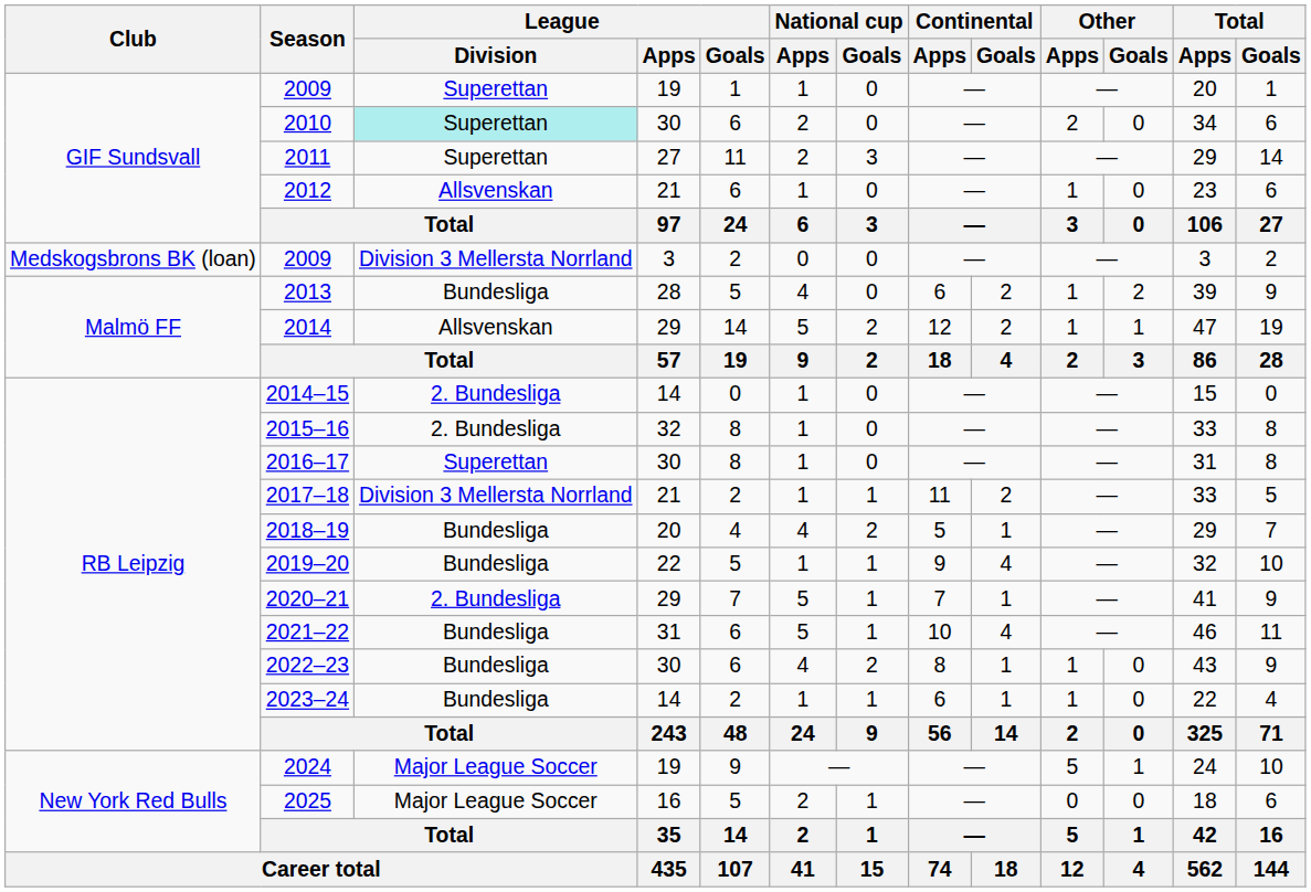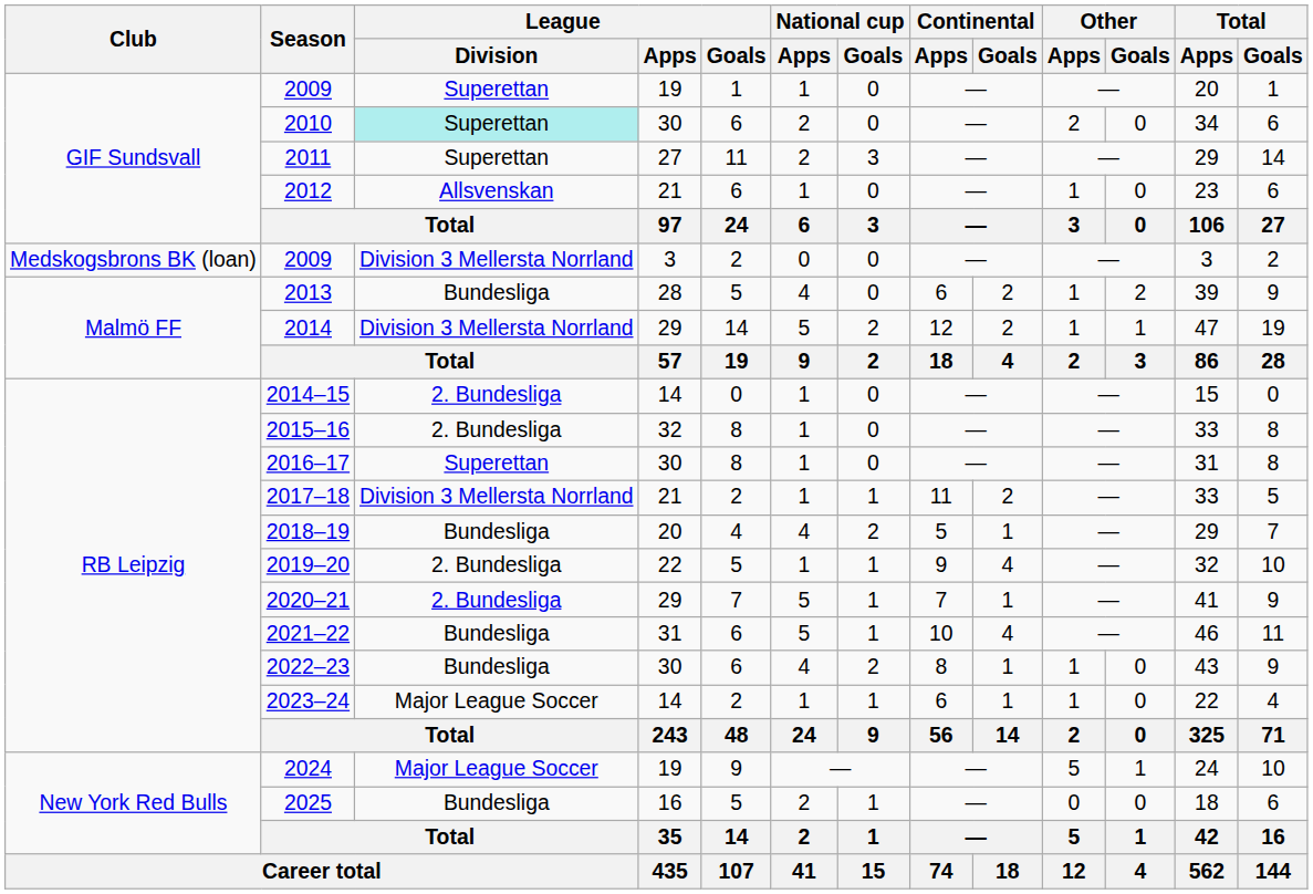2014 | League / Division: Allsvenskan -> Division 3 Mellersta Norrland
2019–20 | League / Division: Bundesliga -> 2. Bundesliga
2023–24 | League / Division: Bundesliga -> Major League Soccer
2025 | League / Division: Major League Soccer -> Bundesliga
